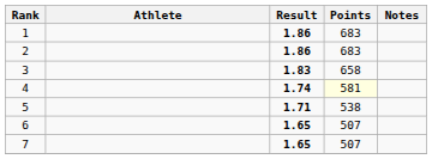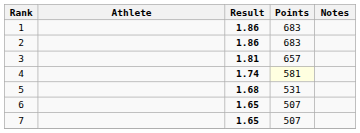3 | Result: 1.83 -> 1.81
3 | Points: 658 -> 657
5 | Result: 1.71 -> 1.68
5 | Points: 538 -> 531
